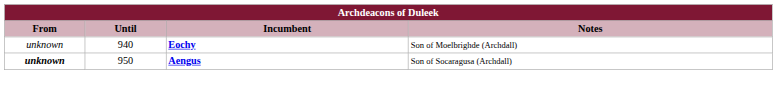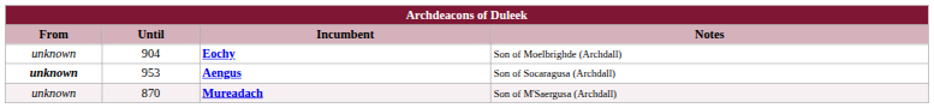Eochy | Until: 940 -> 904
Aengus | Until: 950 -> 953
+ row: unknown | 870 | Mureadach | Son of M'Saergusa (Archdall)
